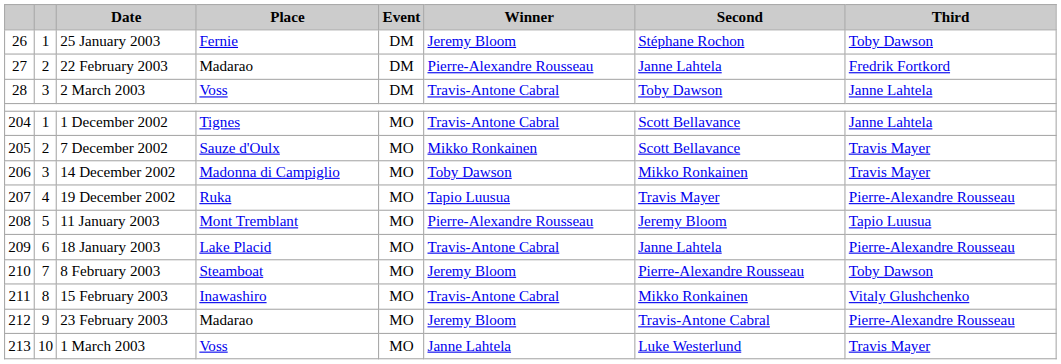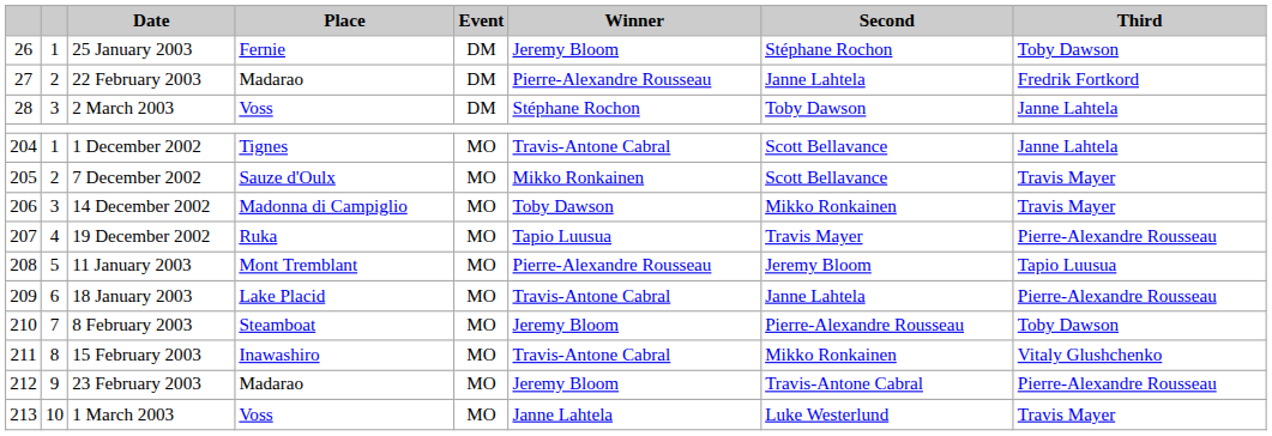2 March 2003 | Winner: Travis-Antone Cabral -> Stéphane Rochon
